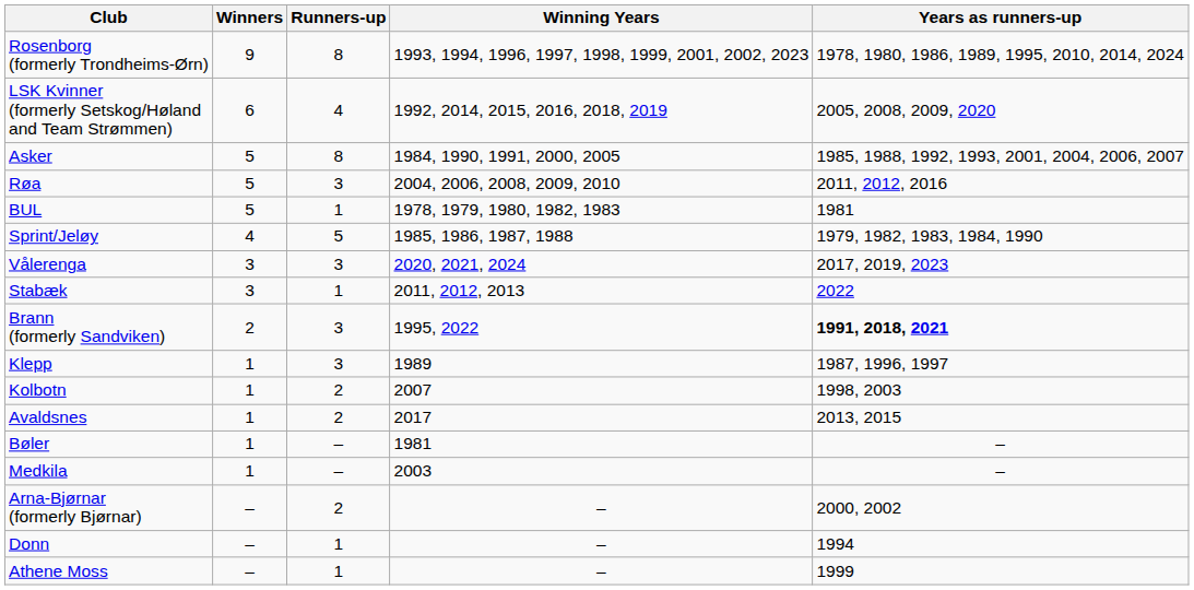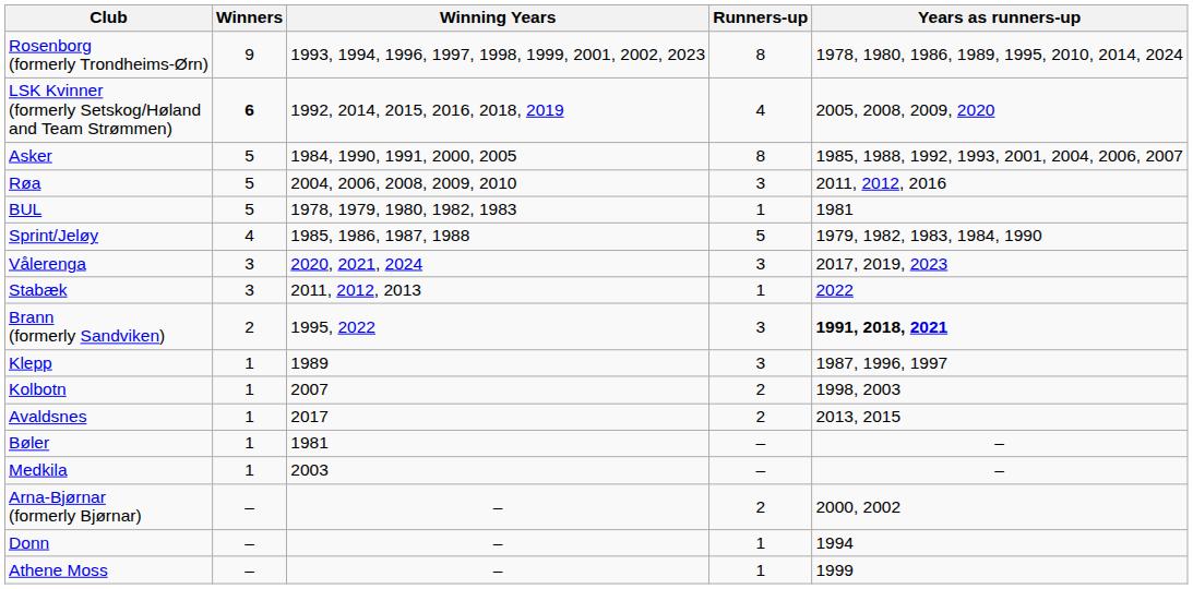columns swapped: Runners-up <-> Winning Years
LSK Kvinner (formerly Setskog/Høland and Team Strømmen) | Winners: normal -> bold
